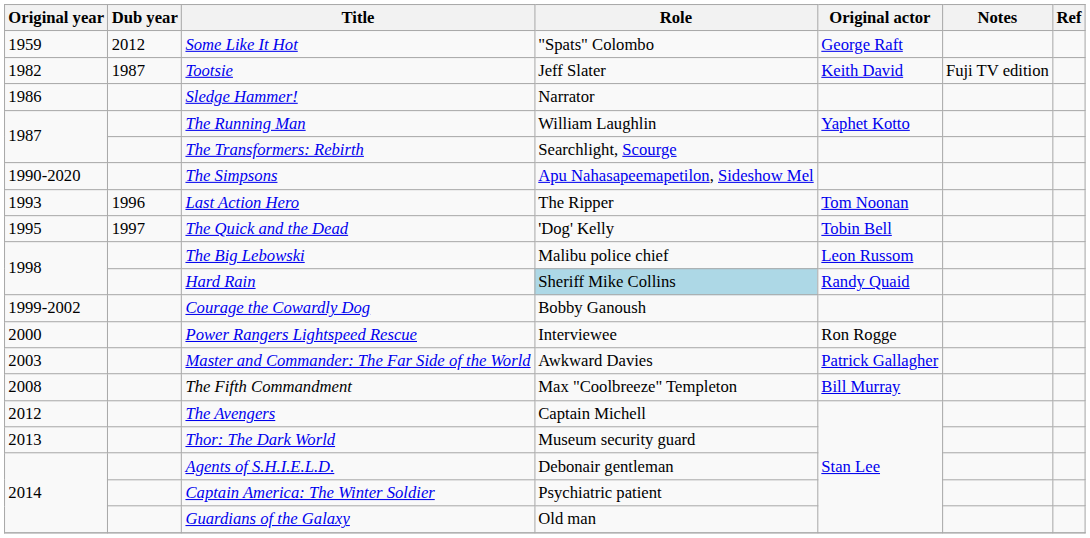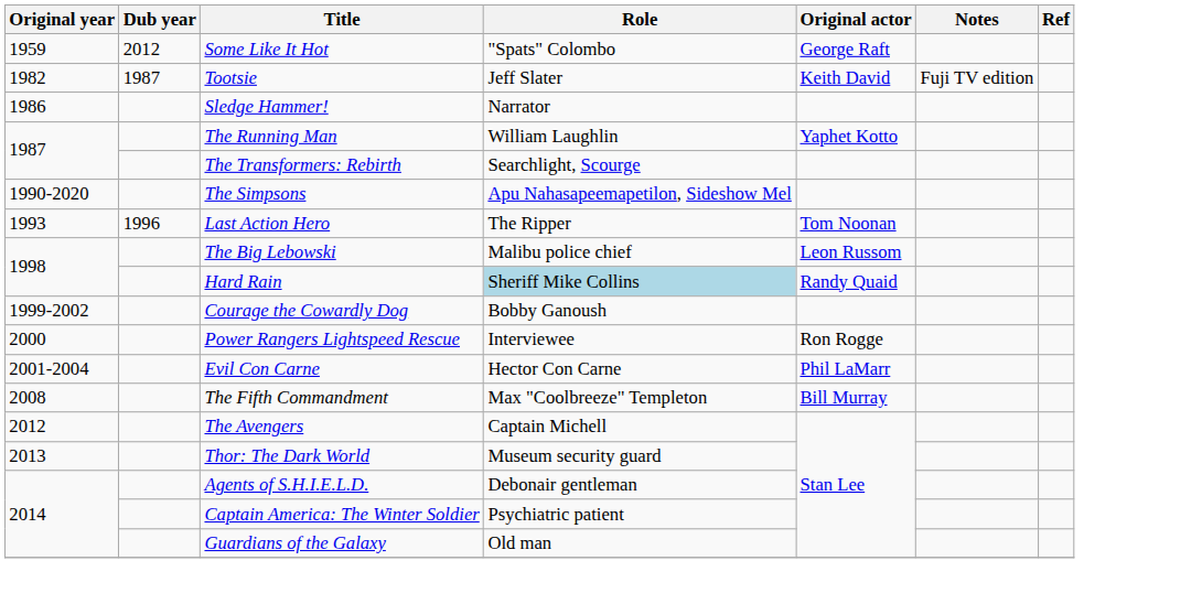- row: 1995 | 1997 | The Quick and the Dead | 'Dog' Kelly | Tobin Bell
+ row: 2001-2004 | Evil Con Carne | Hector Con Carne | Phil LaMarr
- row: 2003 | Master and Commander: The Far Side of the World | Awkward Davies | Patrick Gallagher
